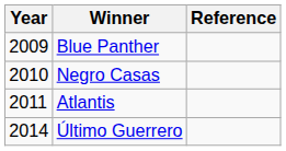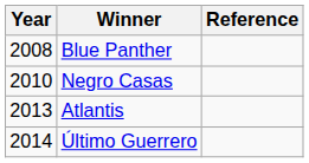Blue Panther | Year: 2009 -> 2008
Atlantis | Year: 2011 -> 2013
